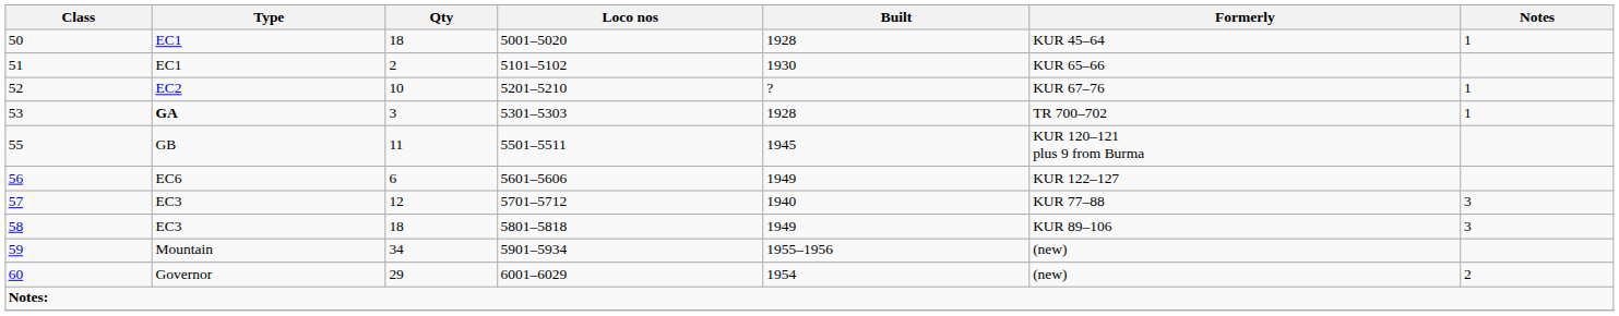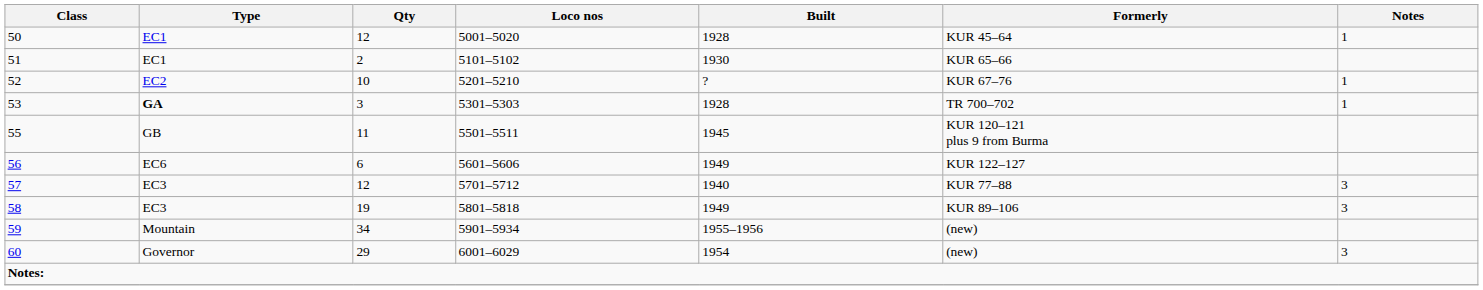50 | Qty: 18 -> 12
58 | Qty: 18 -> 19
60 | Notes: 2 -> 3
